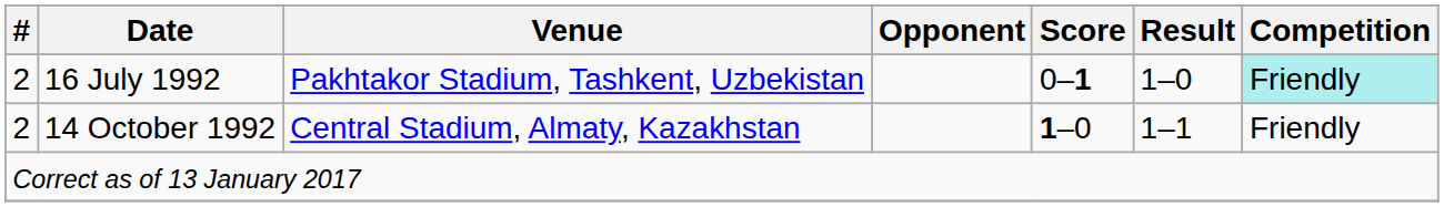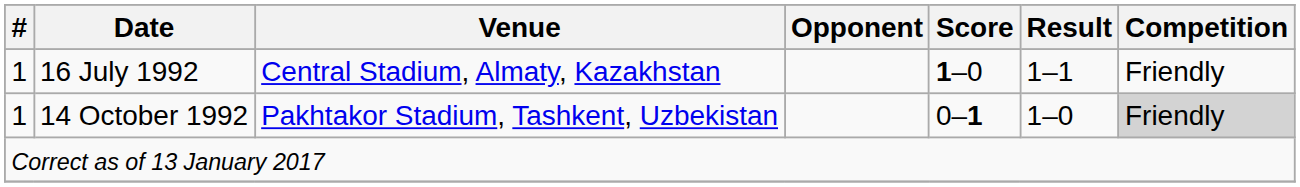16 July 1992 | #: 2 -> 1
16 July 1992 | Venue: Pakhtakor Stadium, Tashkent, Uzbekistan -> Central Stadium, Almaty, Kazakhstan
16 July 1992 | Score: 0–1 -> 1–0
16 July 1992 | Result: 1–0 -> 1–1
16 July 1992 | Competition: paleturquoise background -> no background
14 October 1992 | #: 2 -> 1
14 October 1992 | Venue: Central Stadium, Almaty, Kazakhstan -> Pakhtakor Stadium, Tashkent, Uzbekistan
14 October 1992 | Score: 1–0 -> 0–1
14 October 1992 | Result: 1–1 -> 1–0
14 October 1992 | Competition: no background -> lightgrey background
